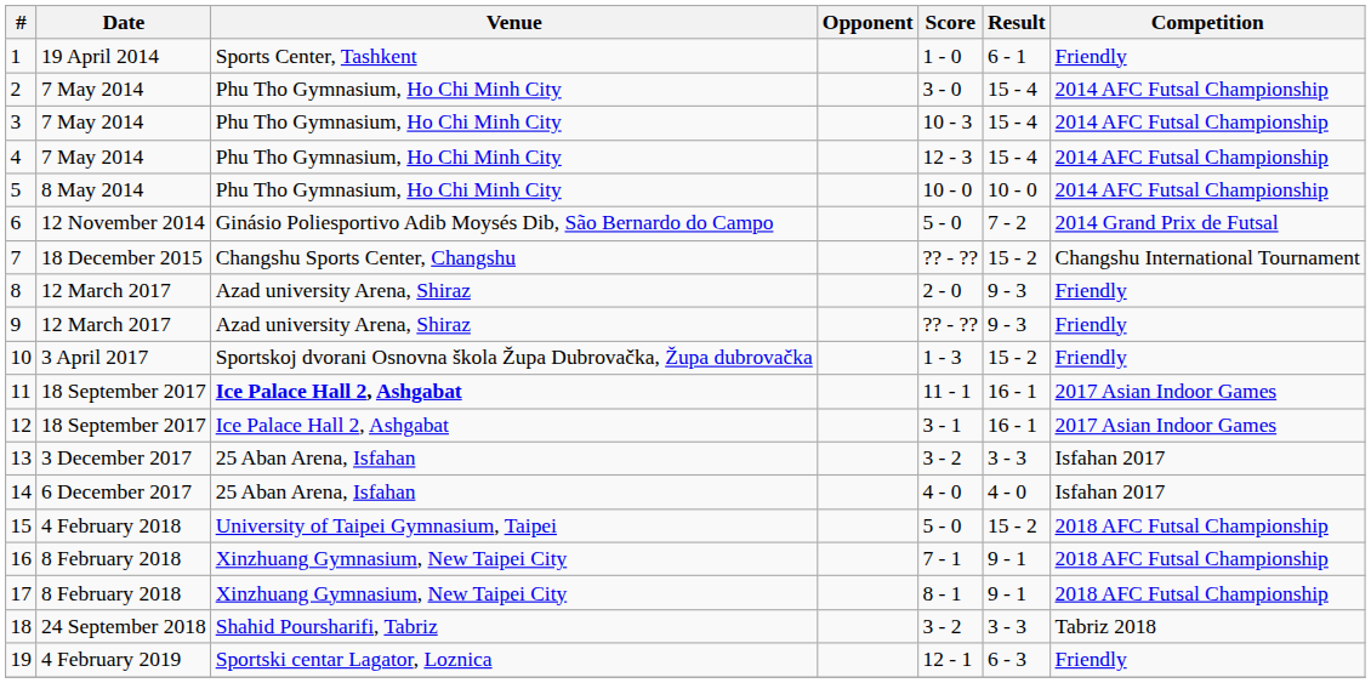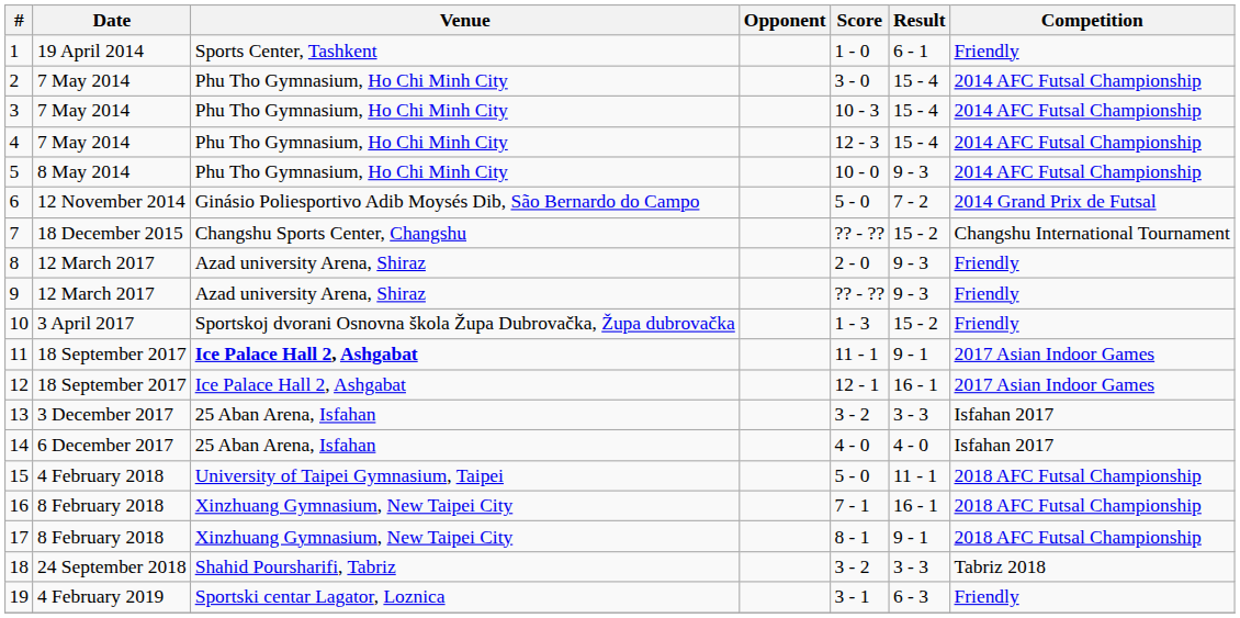5 | Result: 10 - 0 -> 9 - 3
11 | Result: 16 - 1 -> 9 - 1
12 | Score: 3 - 1 -> 12 - 1
15 | Result: 15 - 2 -> 11 - 1
16 | Result: 9 - 1 -> 16 - 1
19 | Score: 12 - 1 -> 3 - 1
